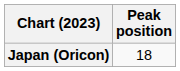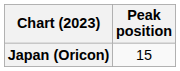Japan (Oricon) | Peak position: 18 -> 15
